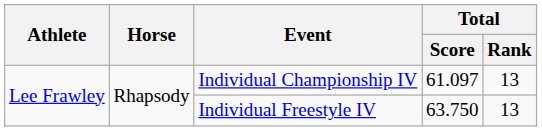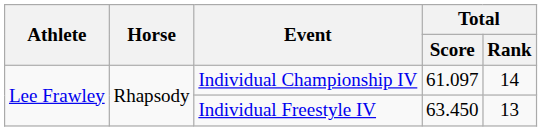Individual Championship IV | Total / Rank: 13 -> 14
Individual Freestyle IV | Total / Score: 63.750 -> 63.450
